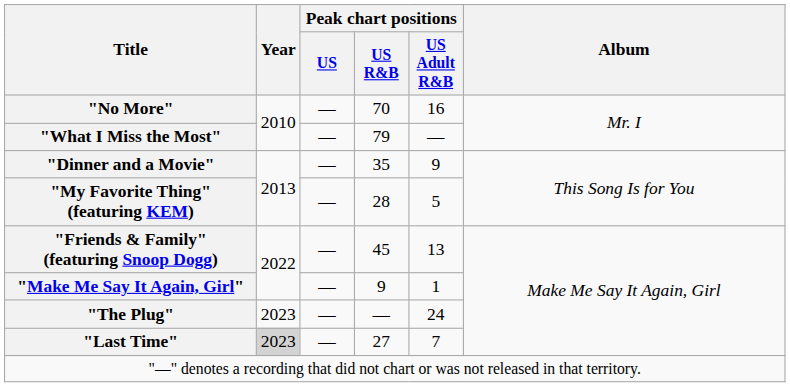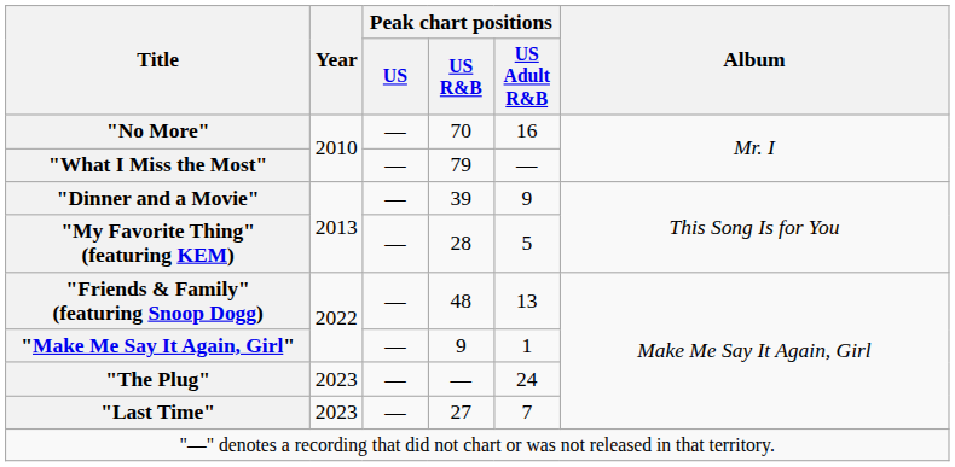"Dinner and a Movie" | Peak chart positions / US R&B: 35 -> 39
"Friends & Family" (featuring Snoop Dogg) | Peak chart positions / US R&B: 45 -> 48
"Last Time" | Year: lightgrey background -> no background
